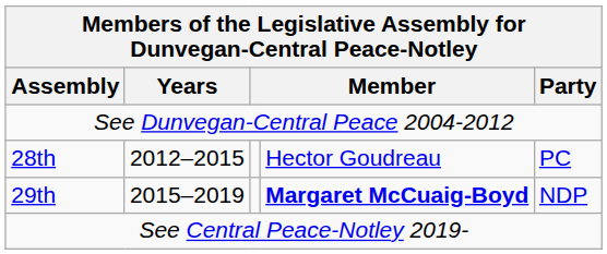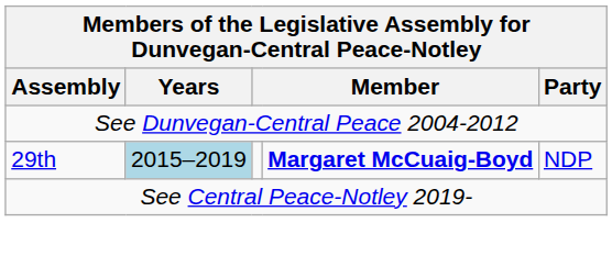- row: 28th | 2012–2015 | Hector Goudreau | PC
29th | Years: no background -> lightblue background
